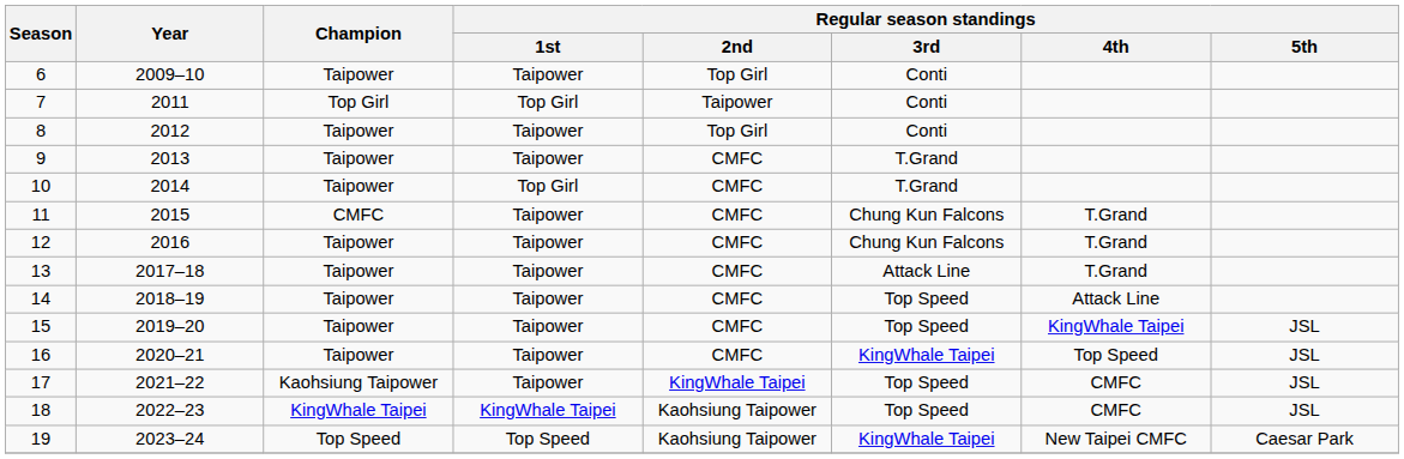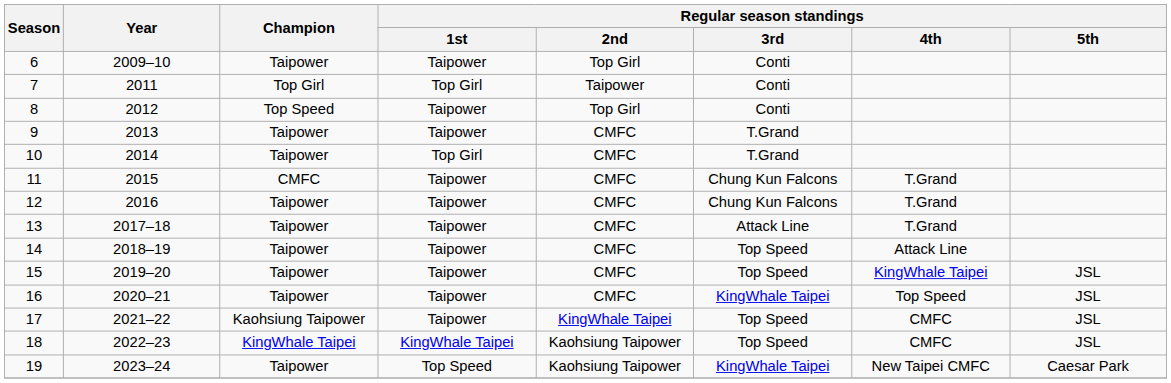8 | Champion: Taipower -> Top Speed
19 | Champion: Top Speed -> Taipower
